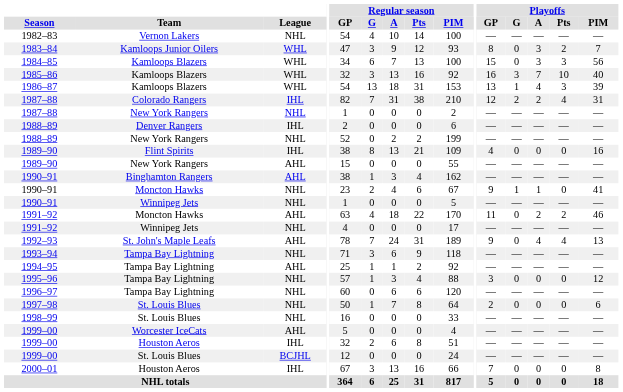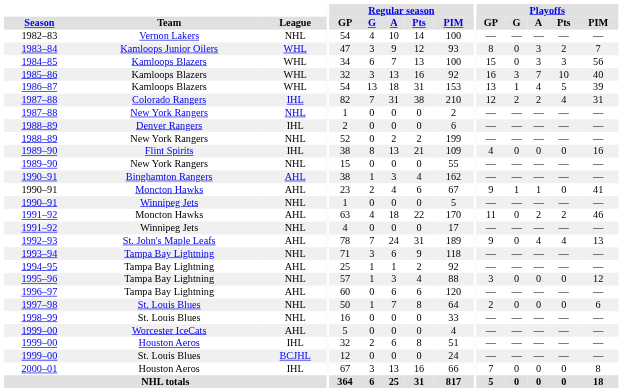1986–87 | Playoffs / Pts: 3 -> 5
1989–90 / New York Rangers | League: AHL -> NHL
1990–91 / Moncton Hawks | League: NHL -> AHL
1996–97 | League: NHL -> AHL
